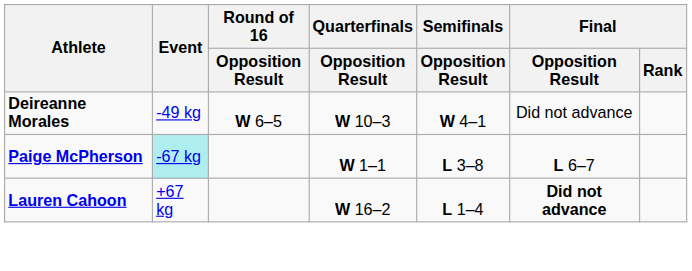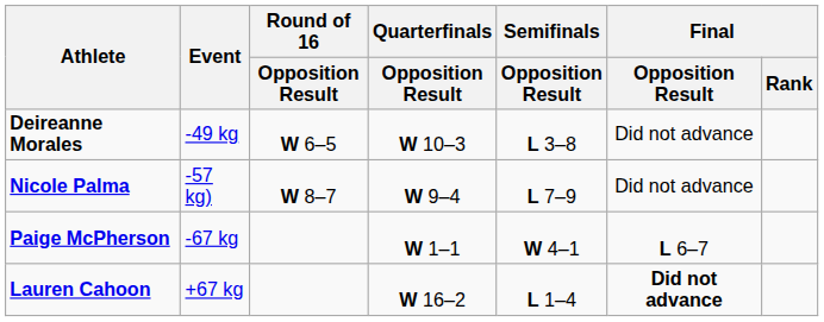Deireanne Morales | Semifinals / Opposition Result: W 4–1 -> L 3–8
+ row: Nicole Palma | -57 kg) | W 8–7 | W 9–4 | L 7–9 | Did not advance
Paige McPherson | Event: paleturquoise background -> no background
Paige McPherson | Semifinals / Opposition Result: L 3–8 -> W 4–1
